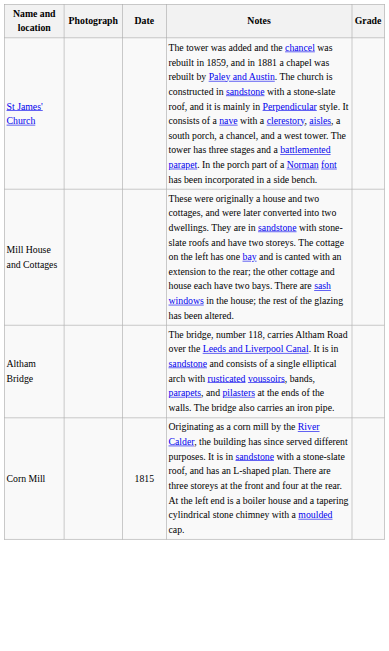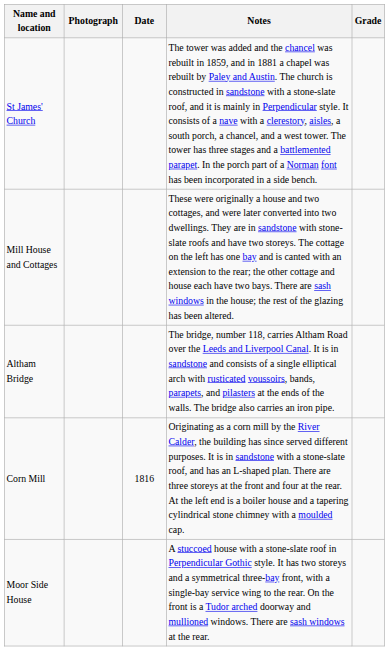Corn Mill | Date: 1815 -> 1816
+ row: Moor Side House | A stuccoed house with a stone-slate roof in Perpendicular Gothic style. It has two storeys and a symmetrical three-bay front, with a single-bay service wing to the rear. On the front is a Tudor arched doorway and mullioned windows. There are sash windows at the rear.
